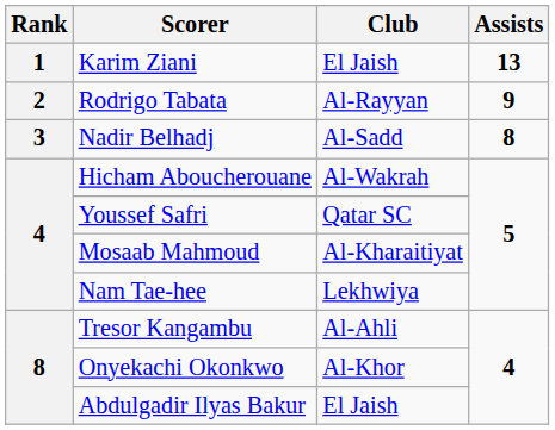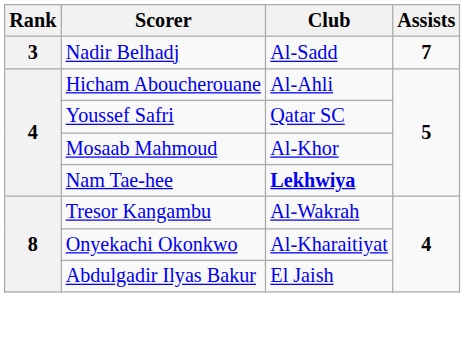- row: 1 | Karim Ziani | El Jaish | 13
- row: 2 | Rodrigo Tabata | Al-Rayyan | 9
Nadir Belhadj | Assists: 8 -> 7
Hicham Aboucherouane | Club: Al-Wakrah -> Al-Ahli
Mosaab Mahmoud | Club: Al-Kharaitiyat -> Al-Khor
Nam Tae-hee | Club: normal -> bold
Tresor Kangambu | Club: Al-Ahli -> Al-Wakrah
Onyekachi Okonkwo | Club: Al-Khor -> Al-Kharaitiyat
